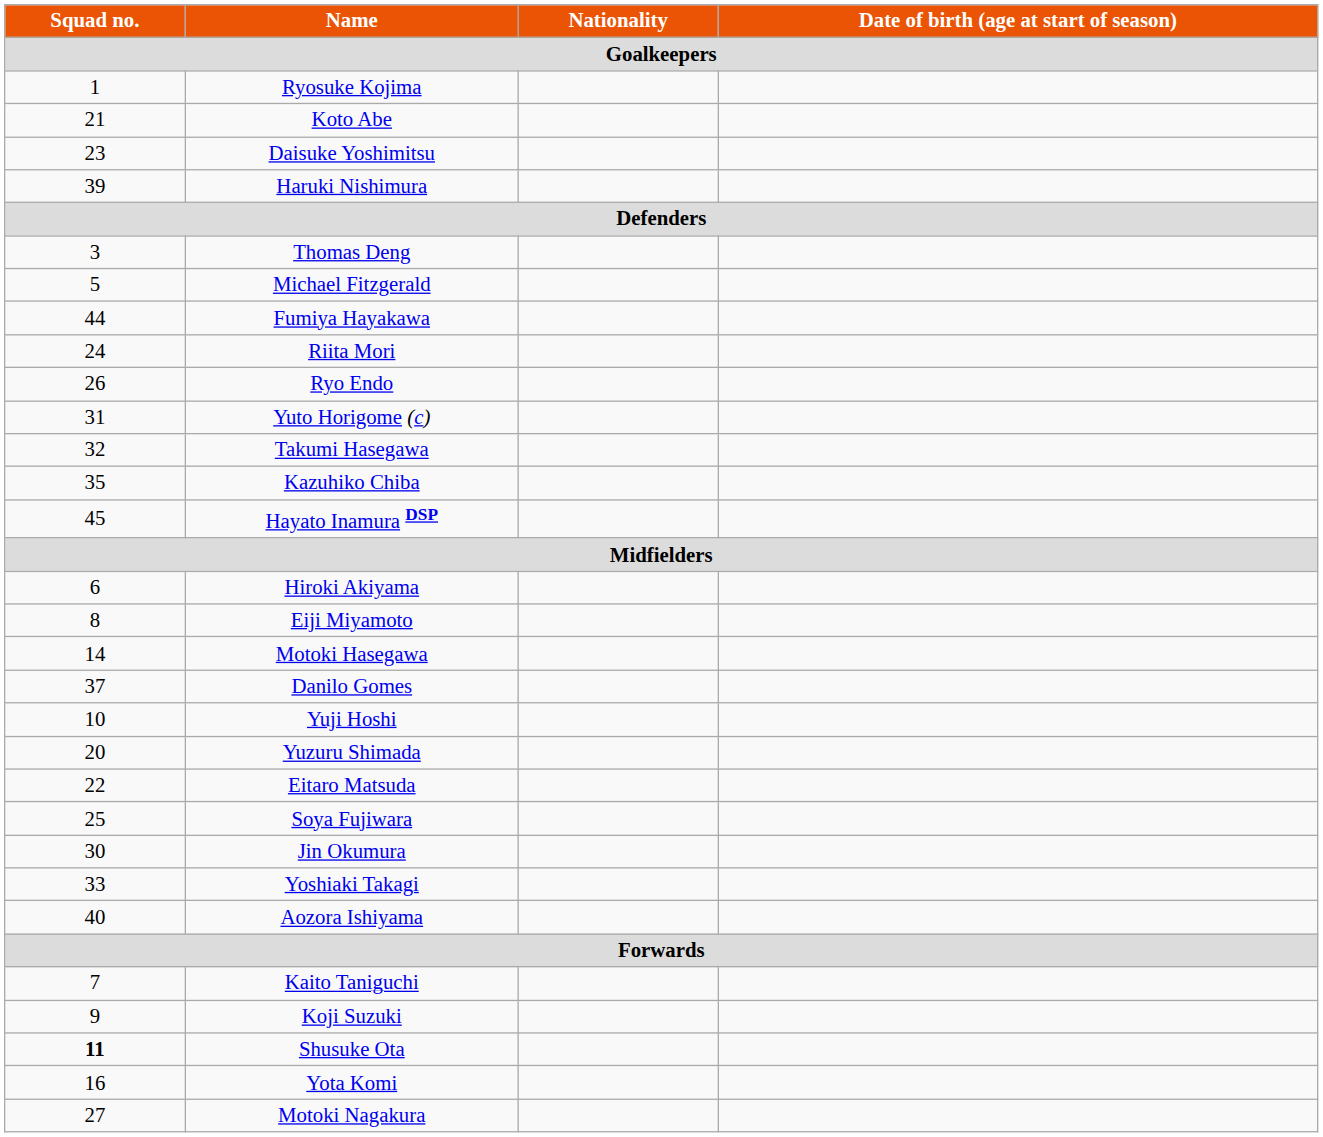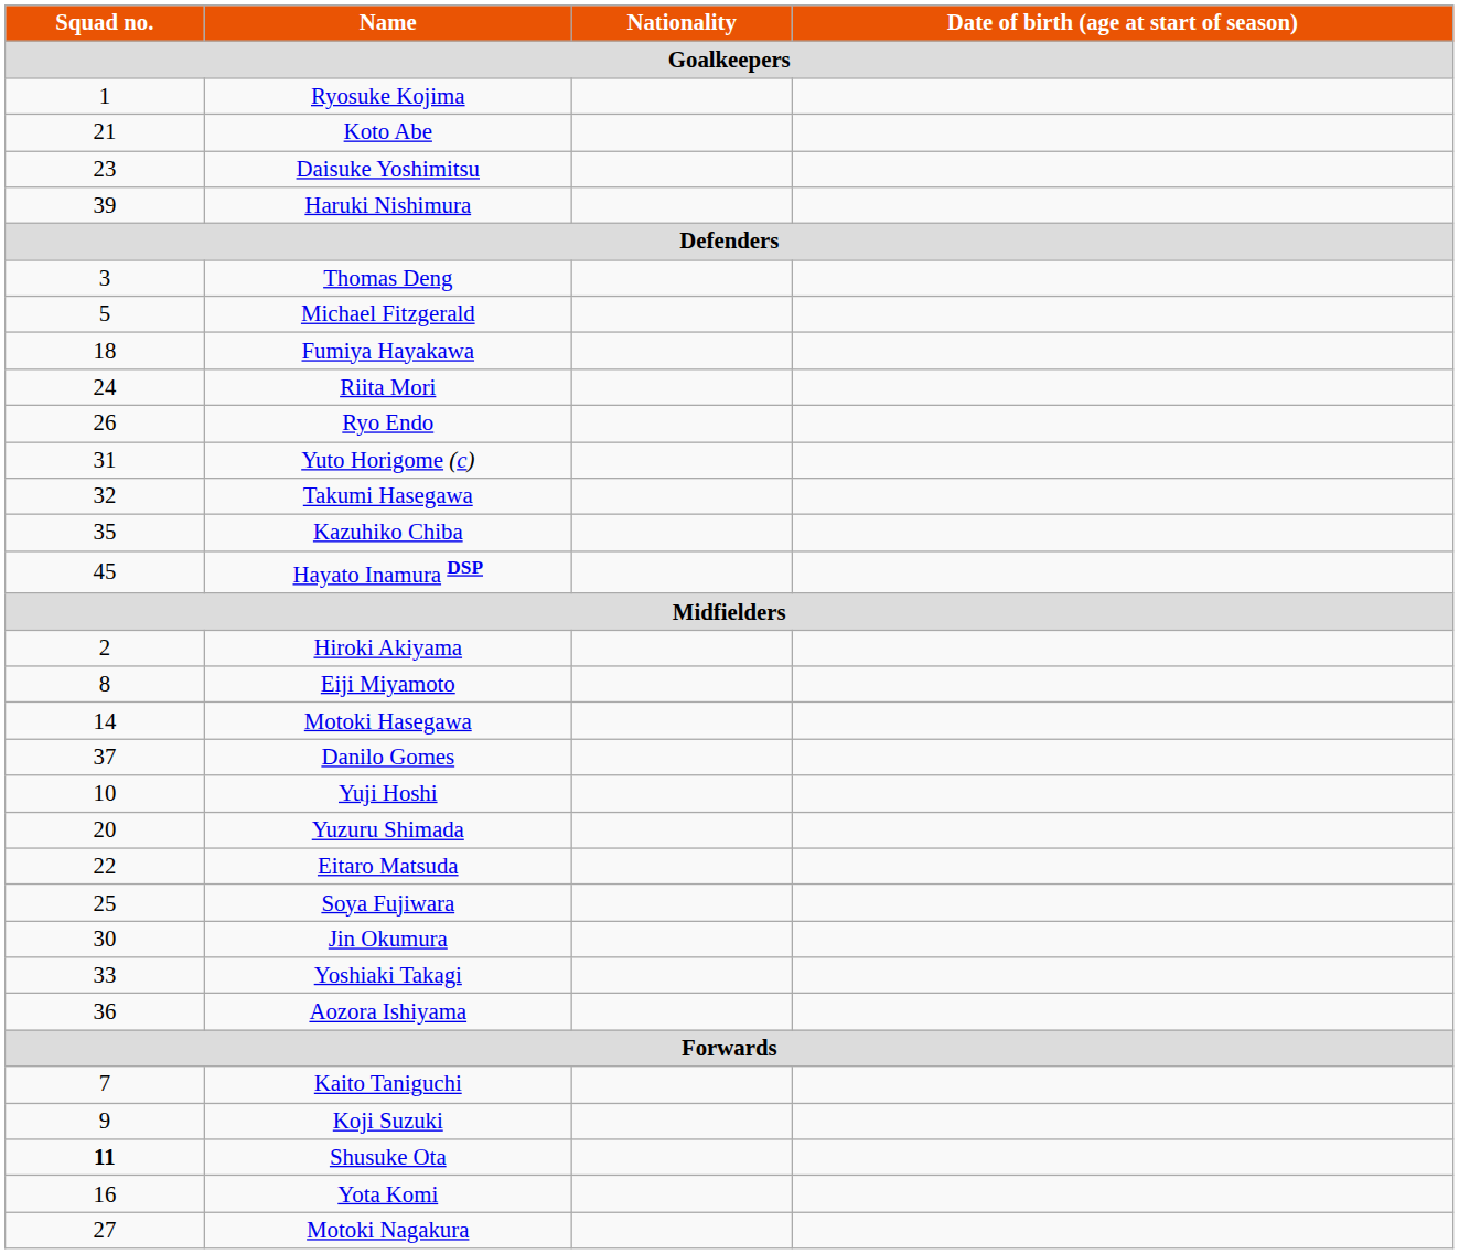Fumiya Hayakawa | Squad no. / Goalkeepers: 44 -> 18
Hiroki Akiyama | Squad no. / Goalkeepers: 6 -> 2
Aozora Ishiyama | Squad no. / Goalkeepers: 40 -> 36
